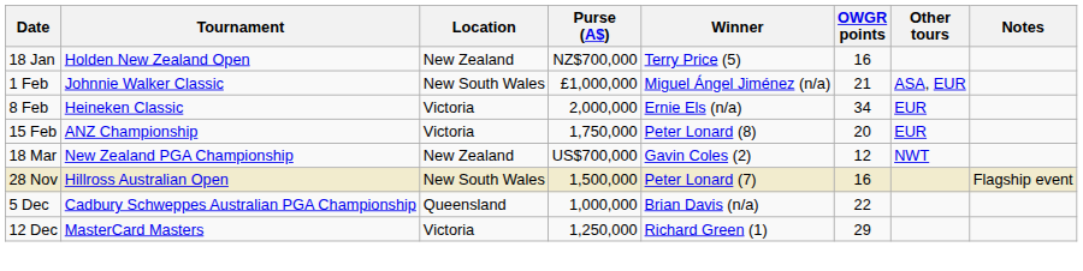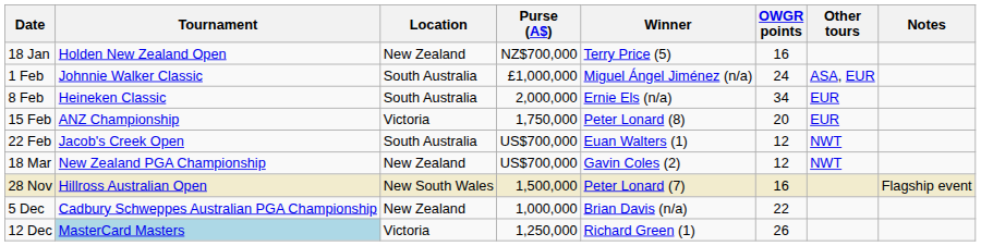1 Feb | Location: New South Wales -> South Australia
1 Feb | OWGR points: 21 -> 24
8 Feb | Location: Victoria -> South Australia
+ row: 22 Feb | Jacob's Creek Open | South Australia | US$700,000 | Euan Walters (1) | 12 | NWT
5 Dec | Location: Queensland -> New Zealand
12 Dec | Tournament: no background -> lightblue background
12 Dec | OWGR points: 29 -> 26
